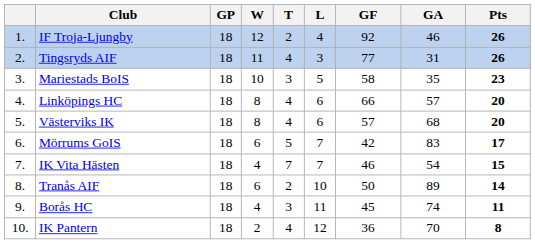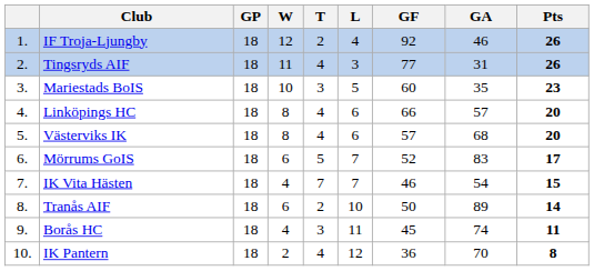Mariestads BoIS | GF: 58 -> 60
Mörrums GoIS | GF: 42 -> 52
